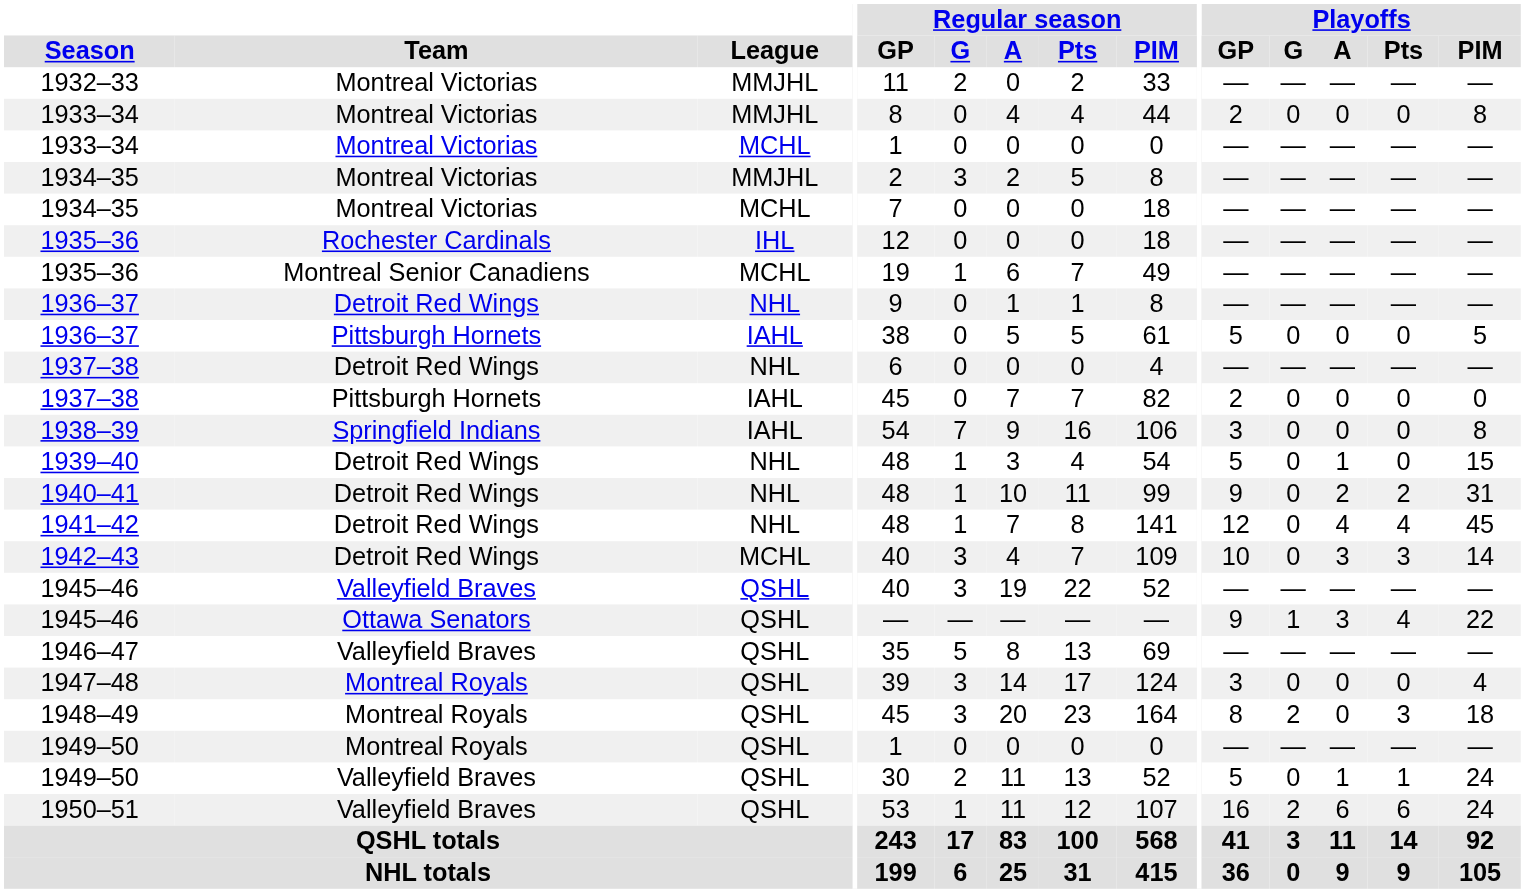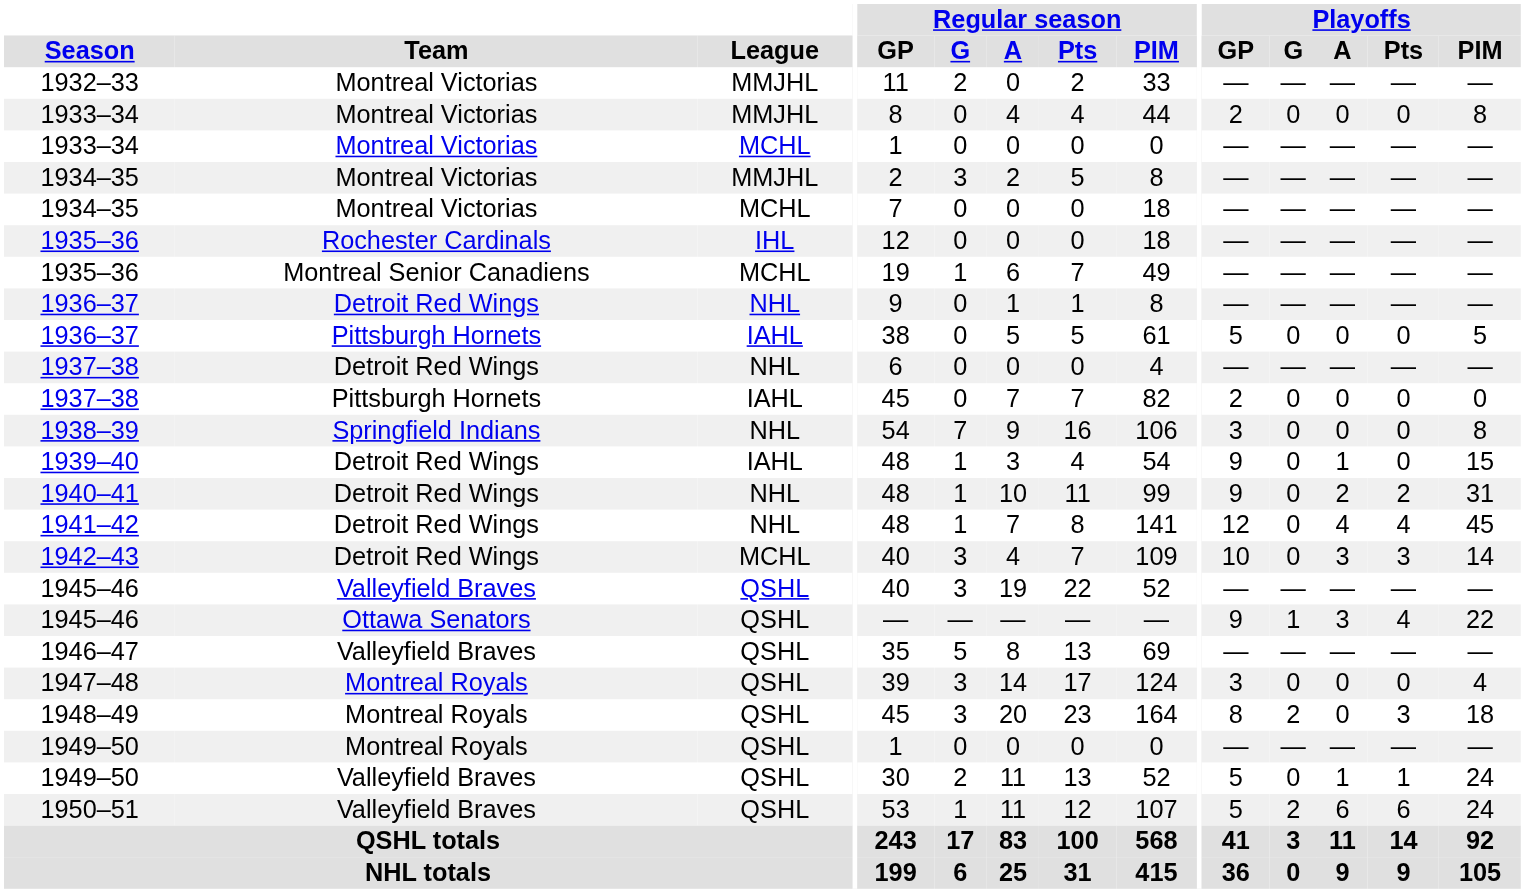1938–39 | League: IAHL -> NHL
1939–40 | League: NHL -> IAHL
1939–40 | Playoffs / GP: 5 -> 9
1950–51 | Playoffs / GP: 16 -> 5
